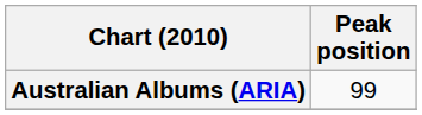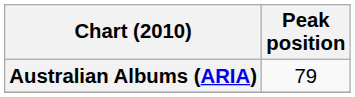Australian Albums (ARIA) | Peak position: 99 -> 79
